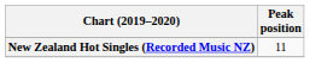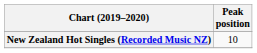New Zealand Hot Singles (Recorded Music NZ) | Peak position: 11 -> 10
